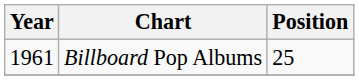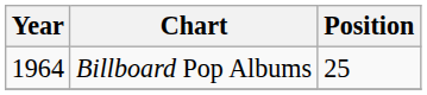Billboard Pop Albums | Year: 1961 -> 1964
